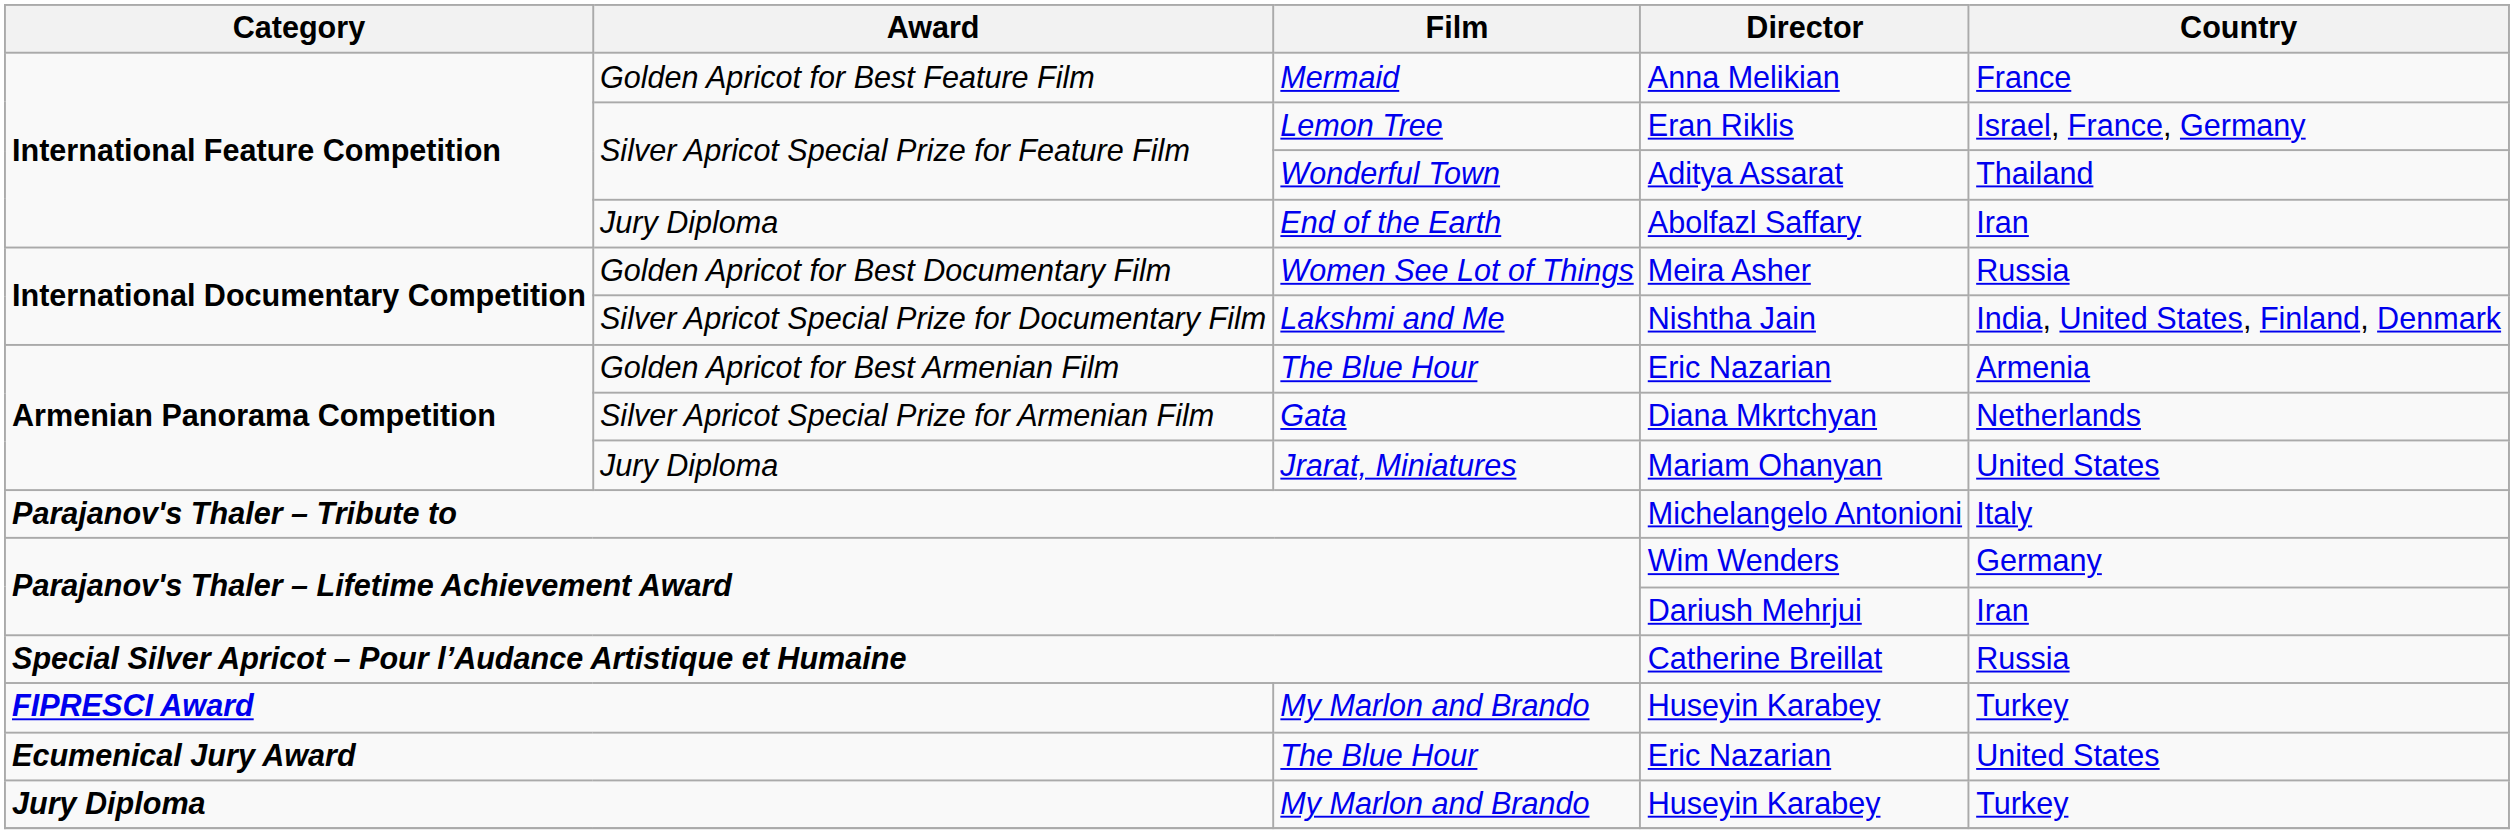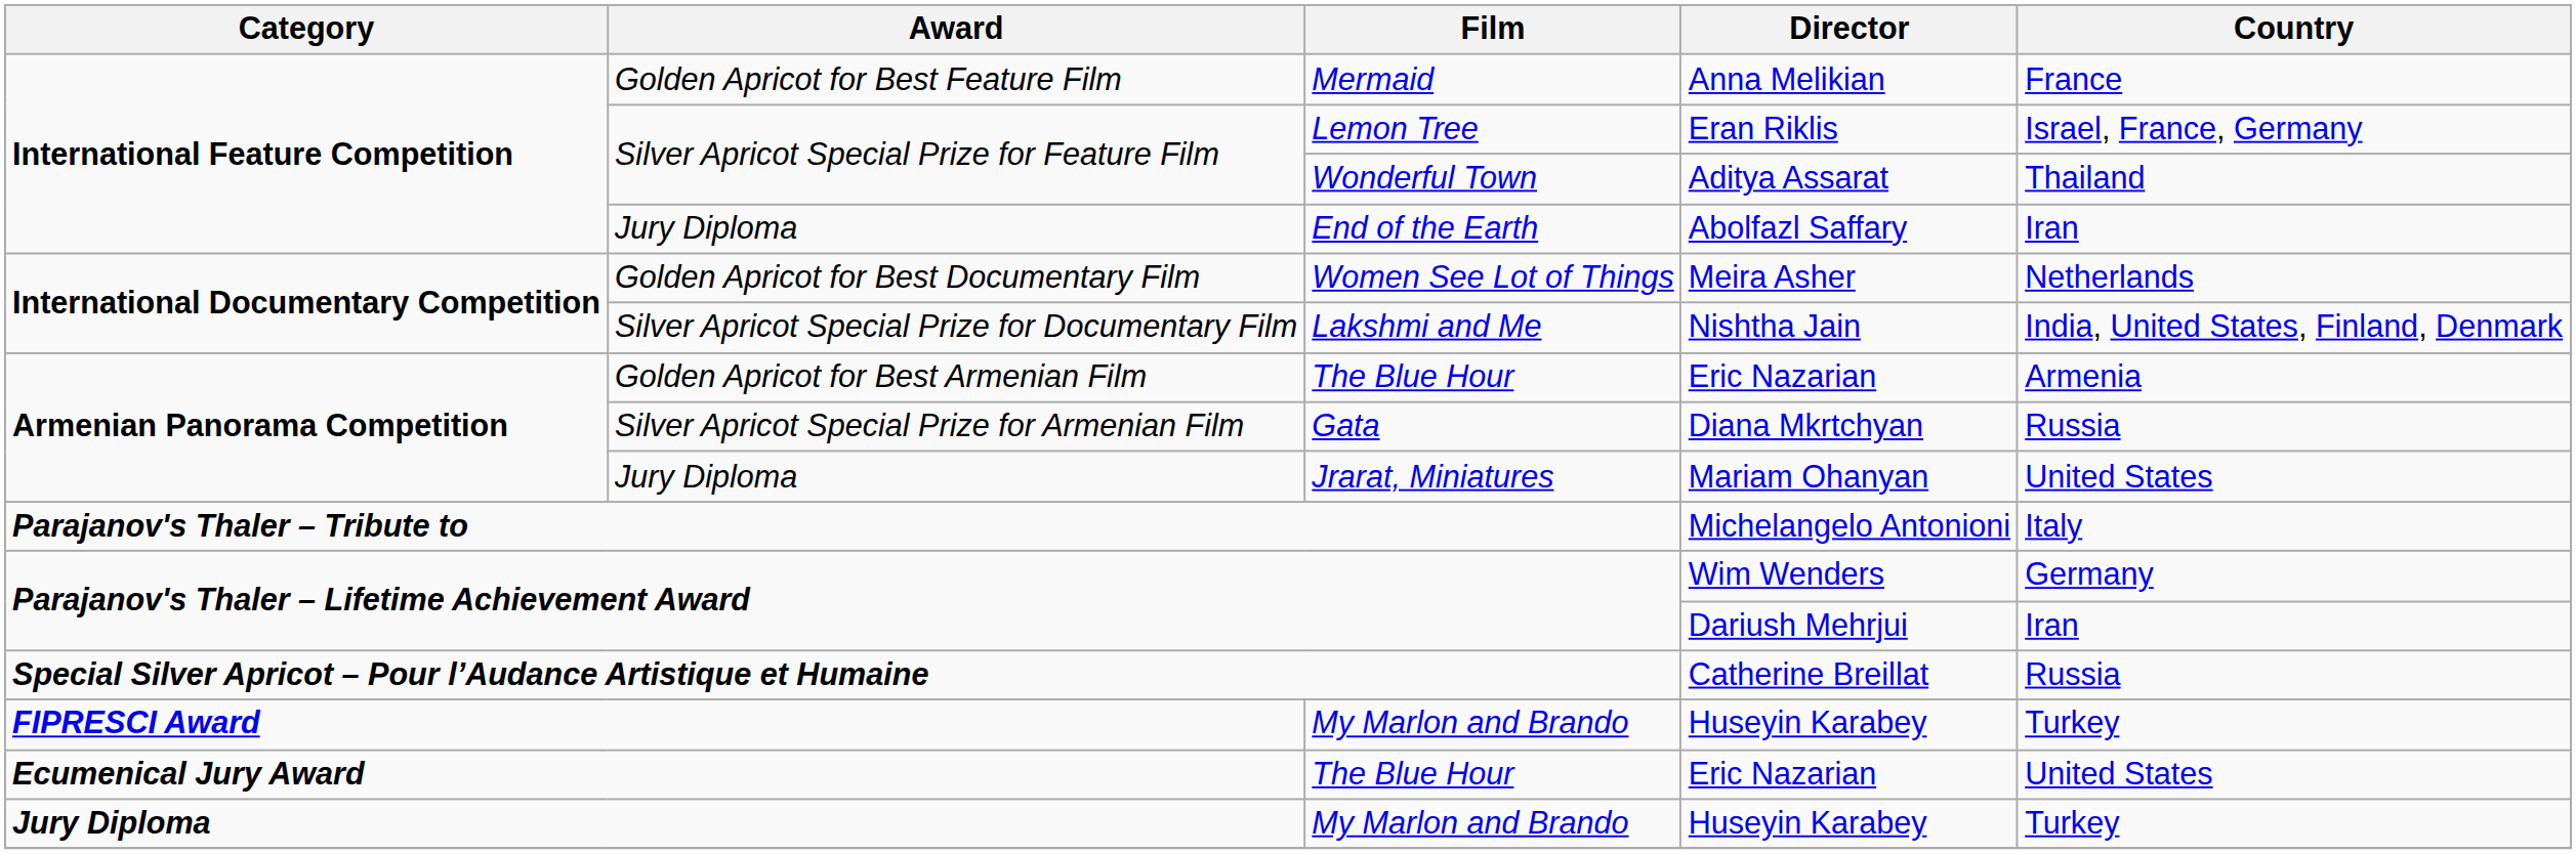Meira Asher | Country: Russia -> Netherlands
Diana Mkrtchyan | Country: Netherlands -> Russia
